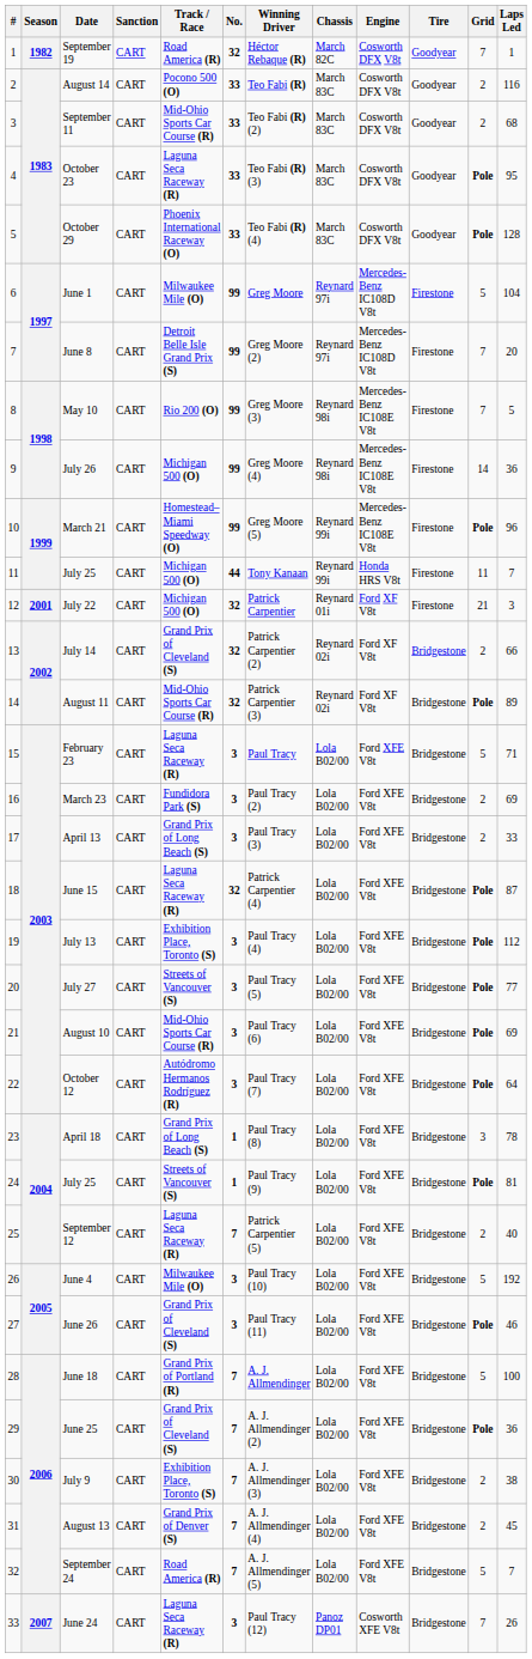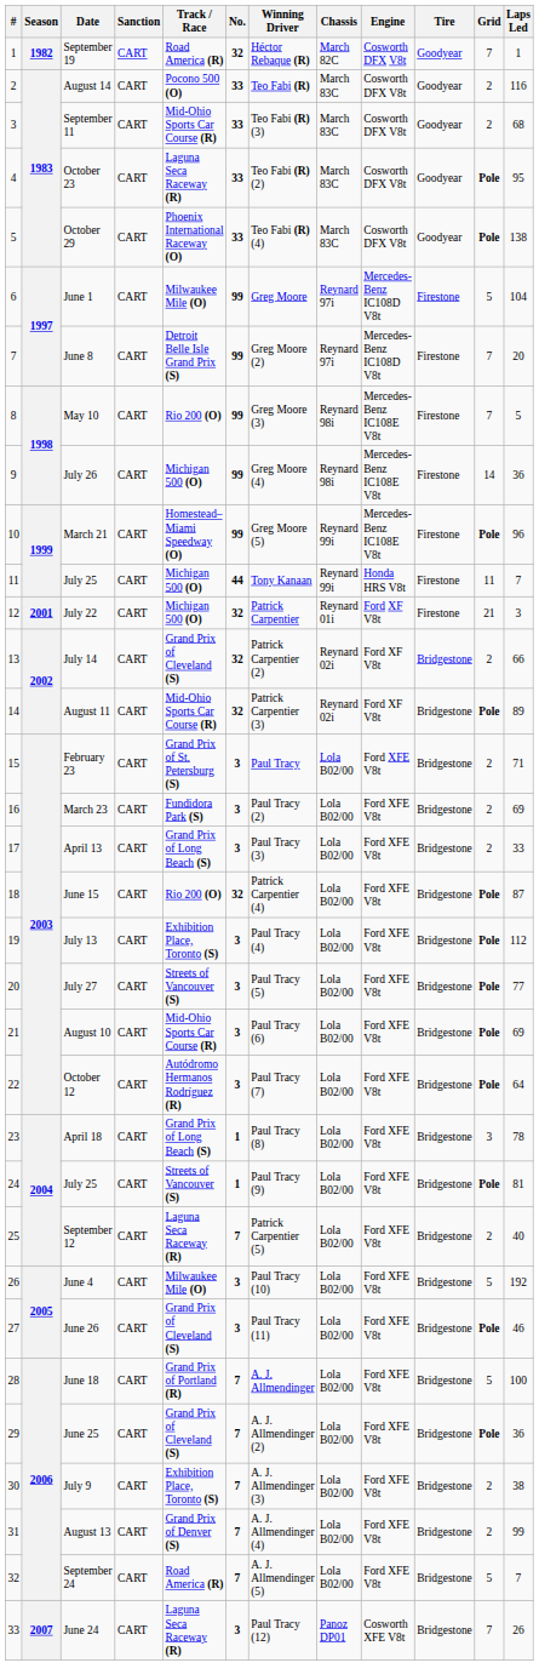September 11 | Winning Driver: Teo Fabi (R) (2) -> Teo Fabi (R) (3)
October 23 | Winning Driver: Teo Fabi (R) (3) -> Teo Fabi (R) (2)
October 29 | Laps Led: 128 -> 138
February 23 | Track / Race: Laguna Seca Raceway (R) -> Grand Prix of St. Petersburg (S)
February 23 | Grid: 5 -> 2
June 15 | Track / Race: Laguna Seca Raceway (R) -> Rio 200 (O)
August 13 | Laps Led: 45 -> 99
